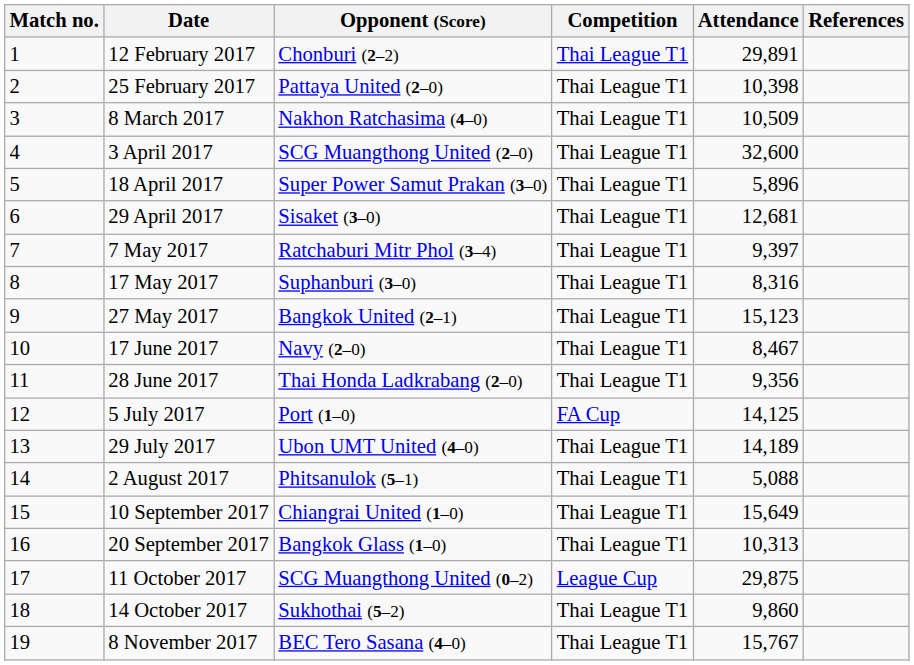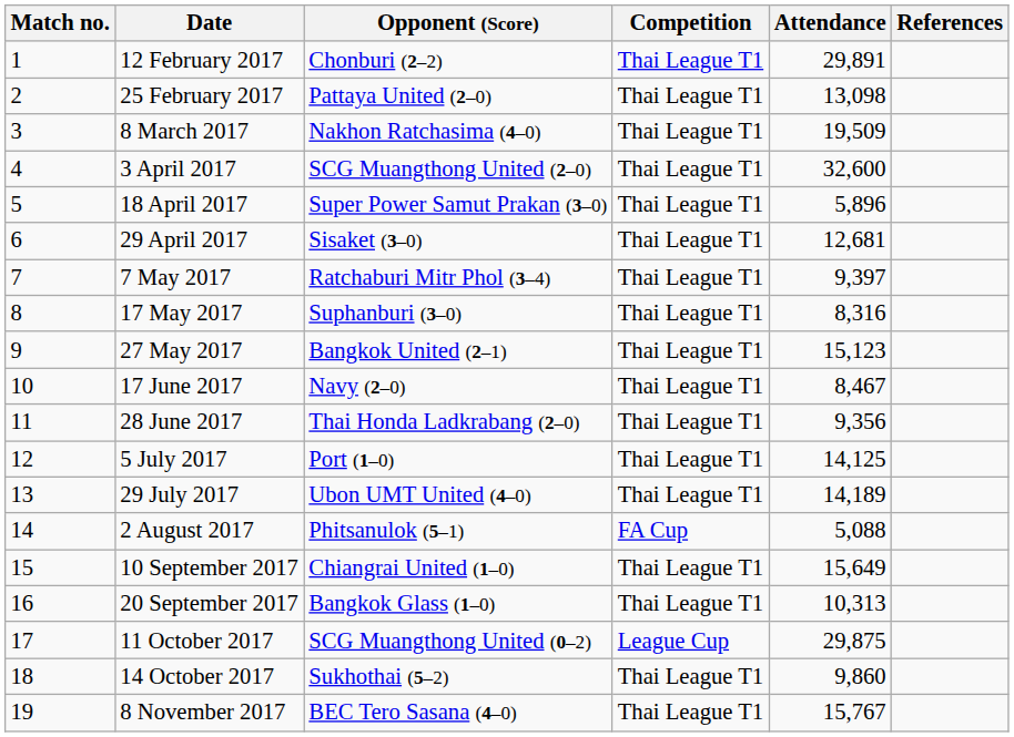25 February 2017 | Attendance: 10,398 -> 13,098
8 March 2017 | Attendance: 10,509 -> 19,509
5 July 2017 | Competition: FA Cup -> Thai League T1
2 August 2017 | Competition: Thai League T1 -> FA Cup
